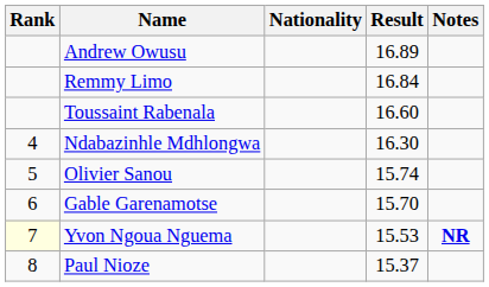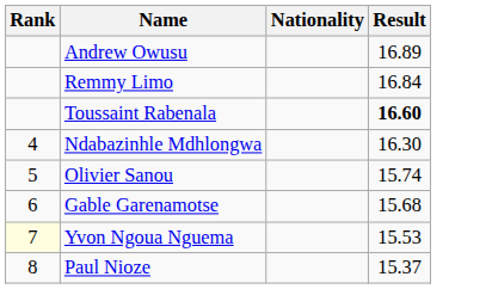- column: Notes | NR
Toussaint Rabenala | Result: normal -> bold
Gable Garenamotse | Result: 15.70 -> 15.68
